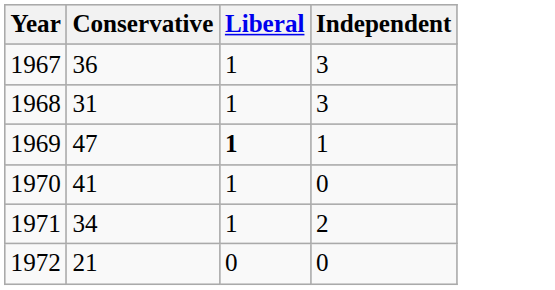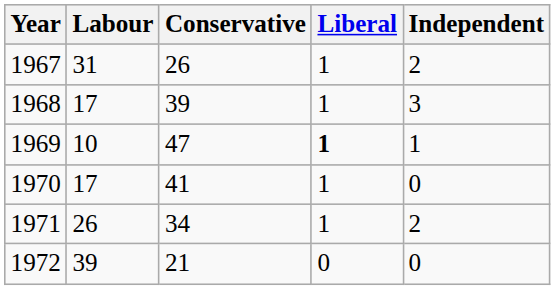+ column: Labour | 31 | 17 | 10 | 17 | 26 | 39
1967 | Conservative: 36 -> 26
1967 | Independent: 3 -> 2
1968 | Conservative: 31 -> 39
